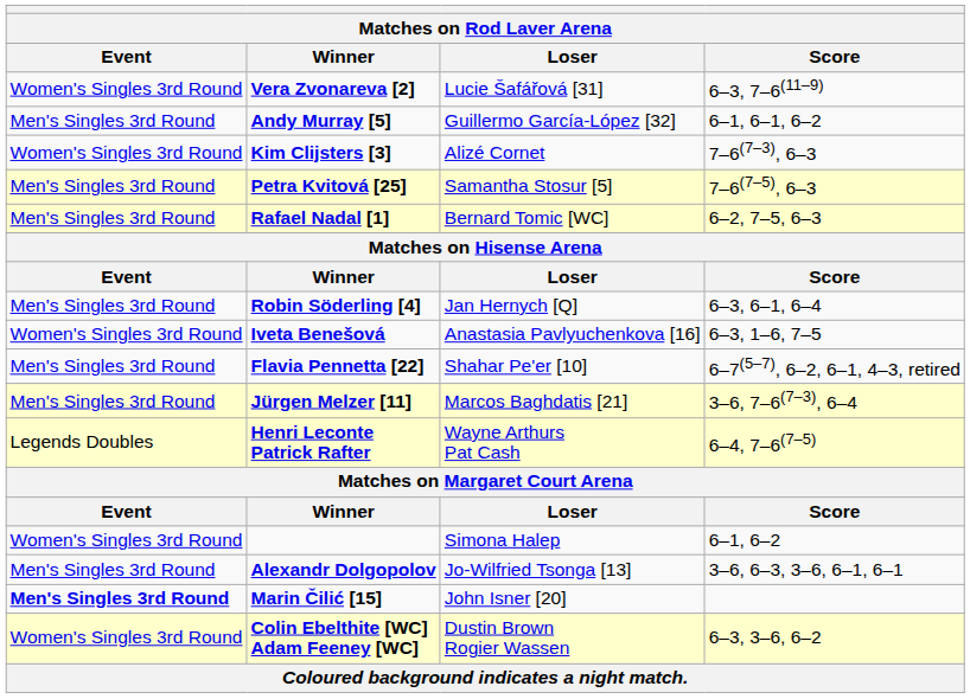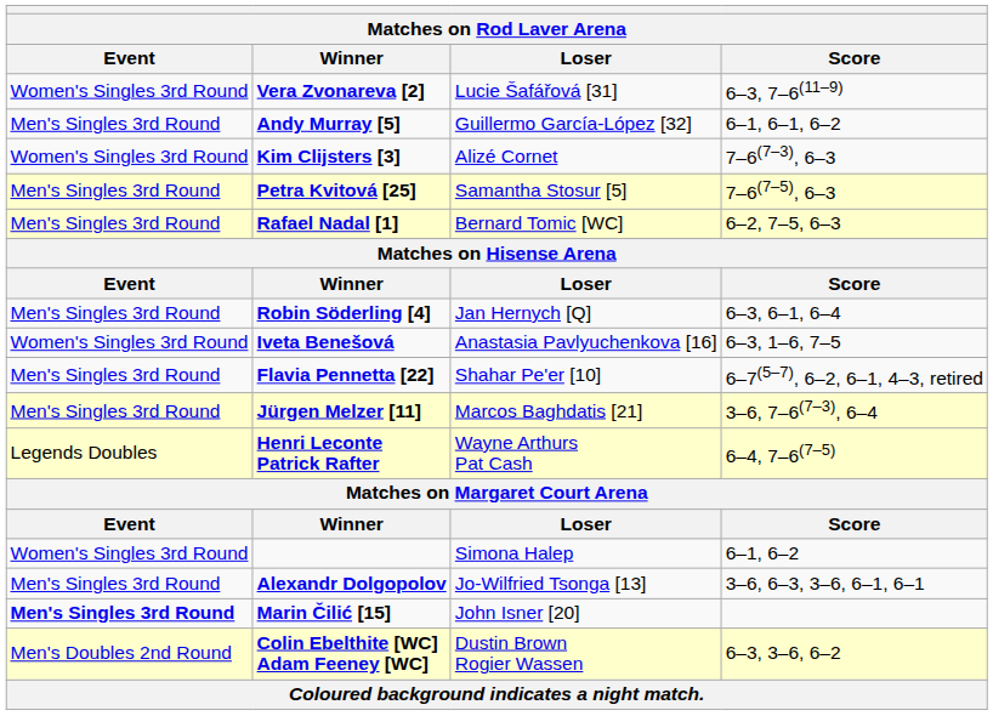Colin Ebelthite [WC] Adam Feeney [WC] | Event: Women's Singles 3rd Round -> Men's Doubles 2nd Round
